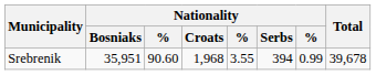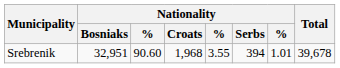Srebrenik | Nationality / Bosniaks: 35,951 -> 32,951
Srebrenik | column 7: 0.99 -> 1.01
